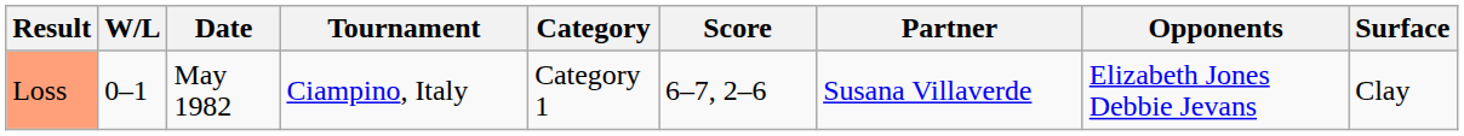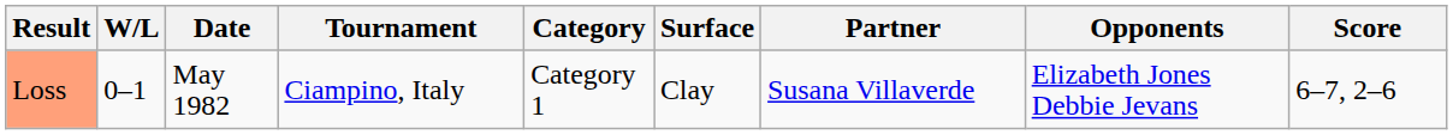columns swapped: Surface <-> Score
